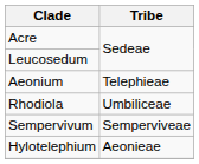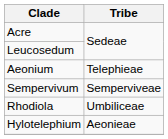rows swapped: Sempervivum <-> Rhodiola
